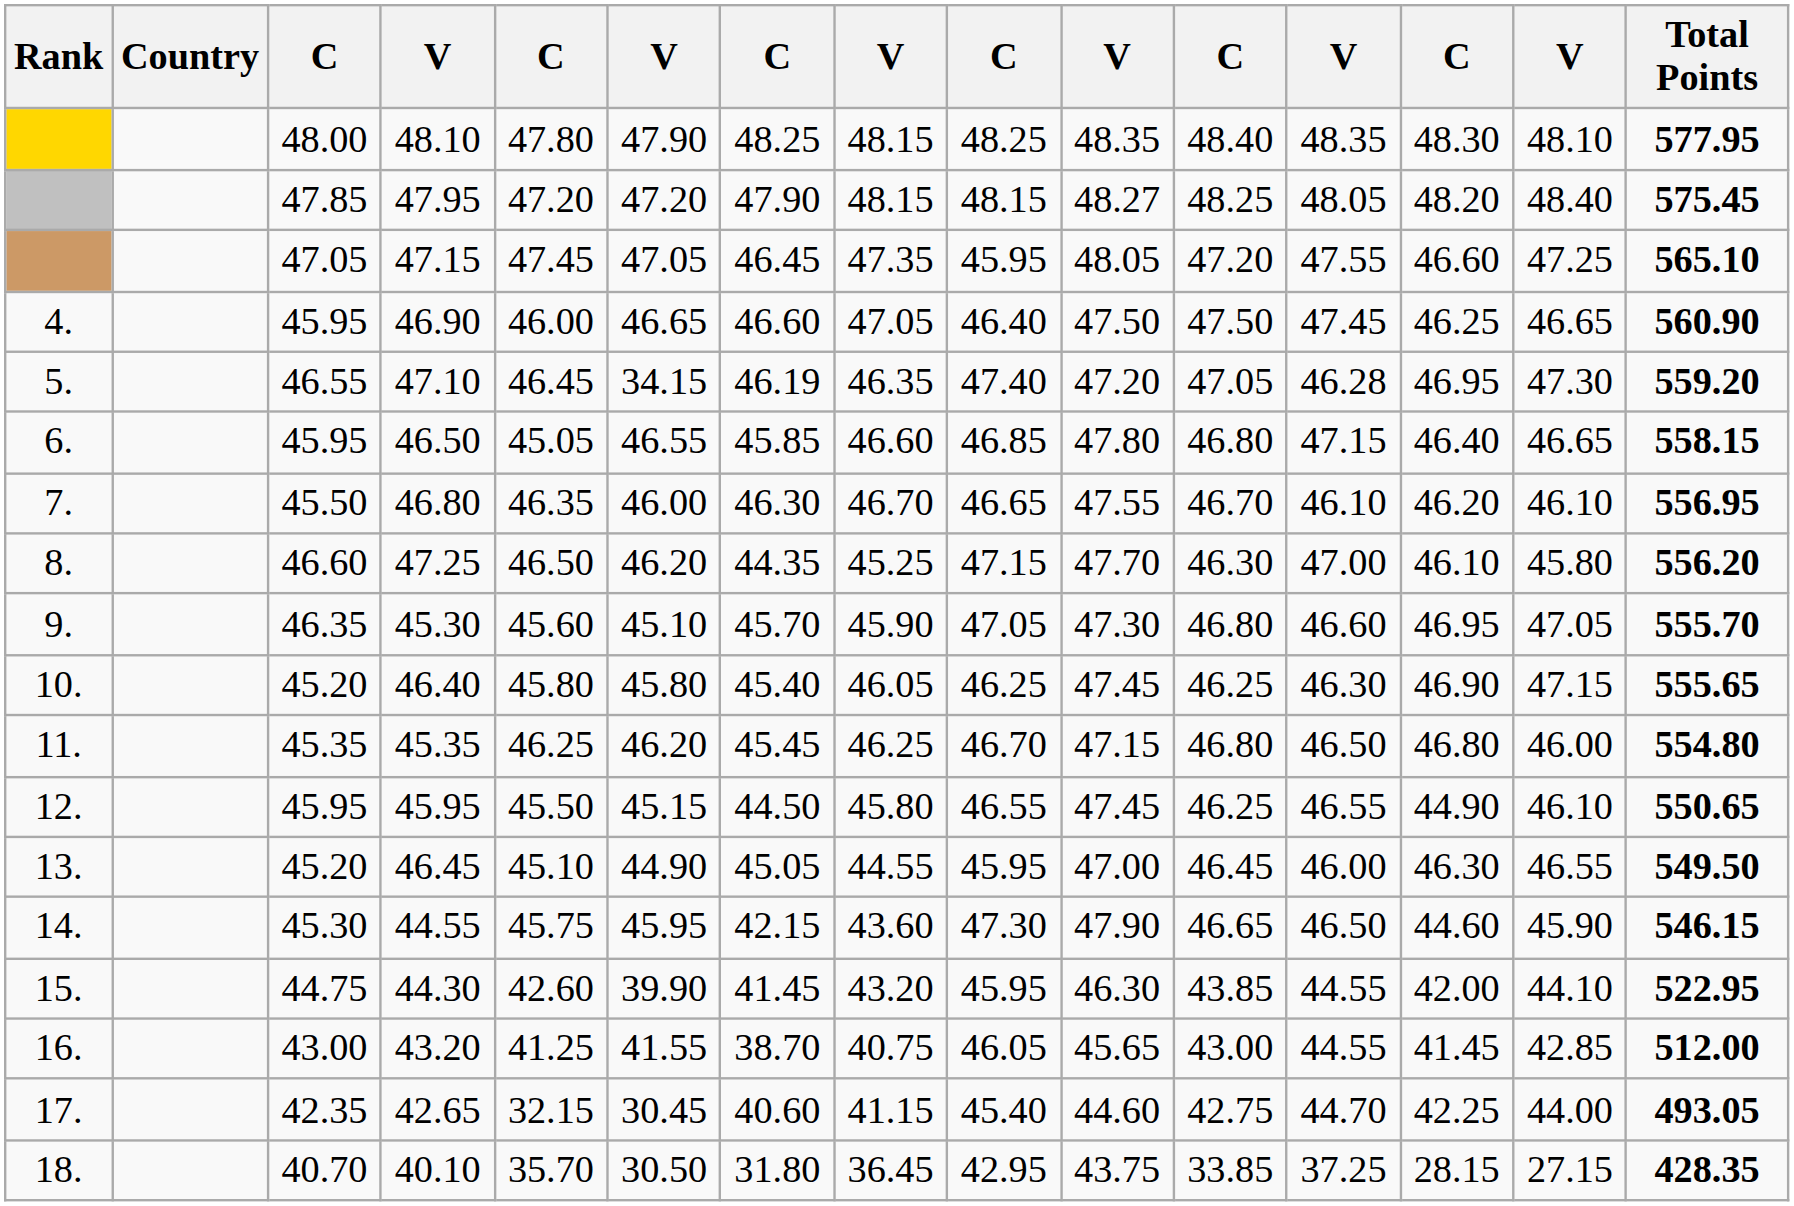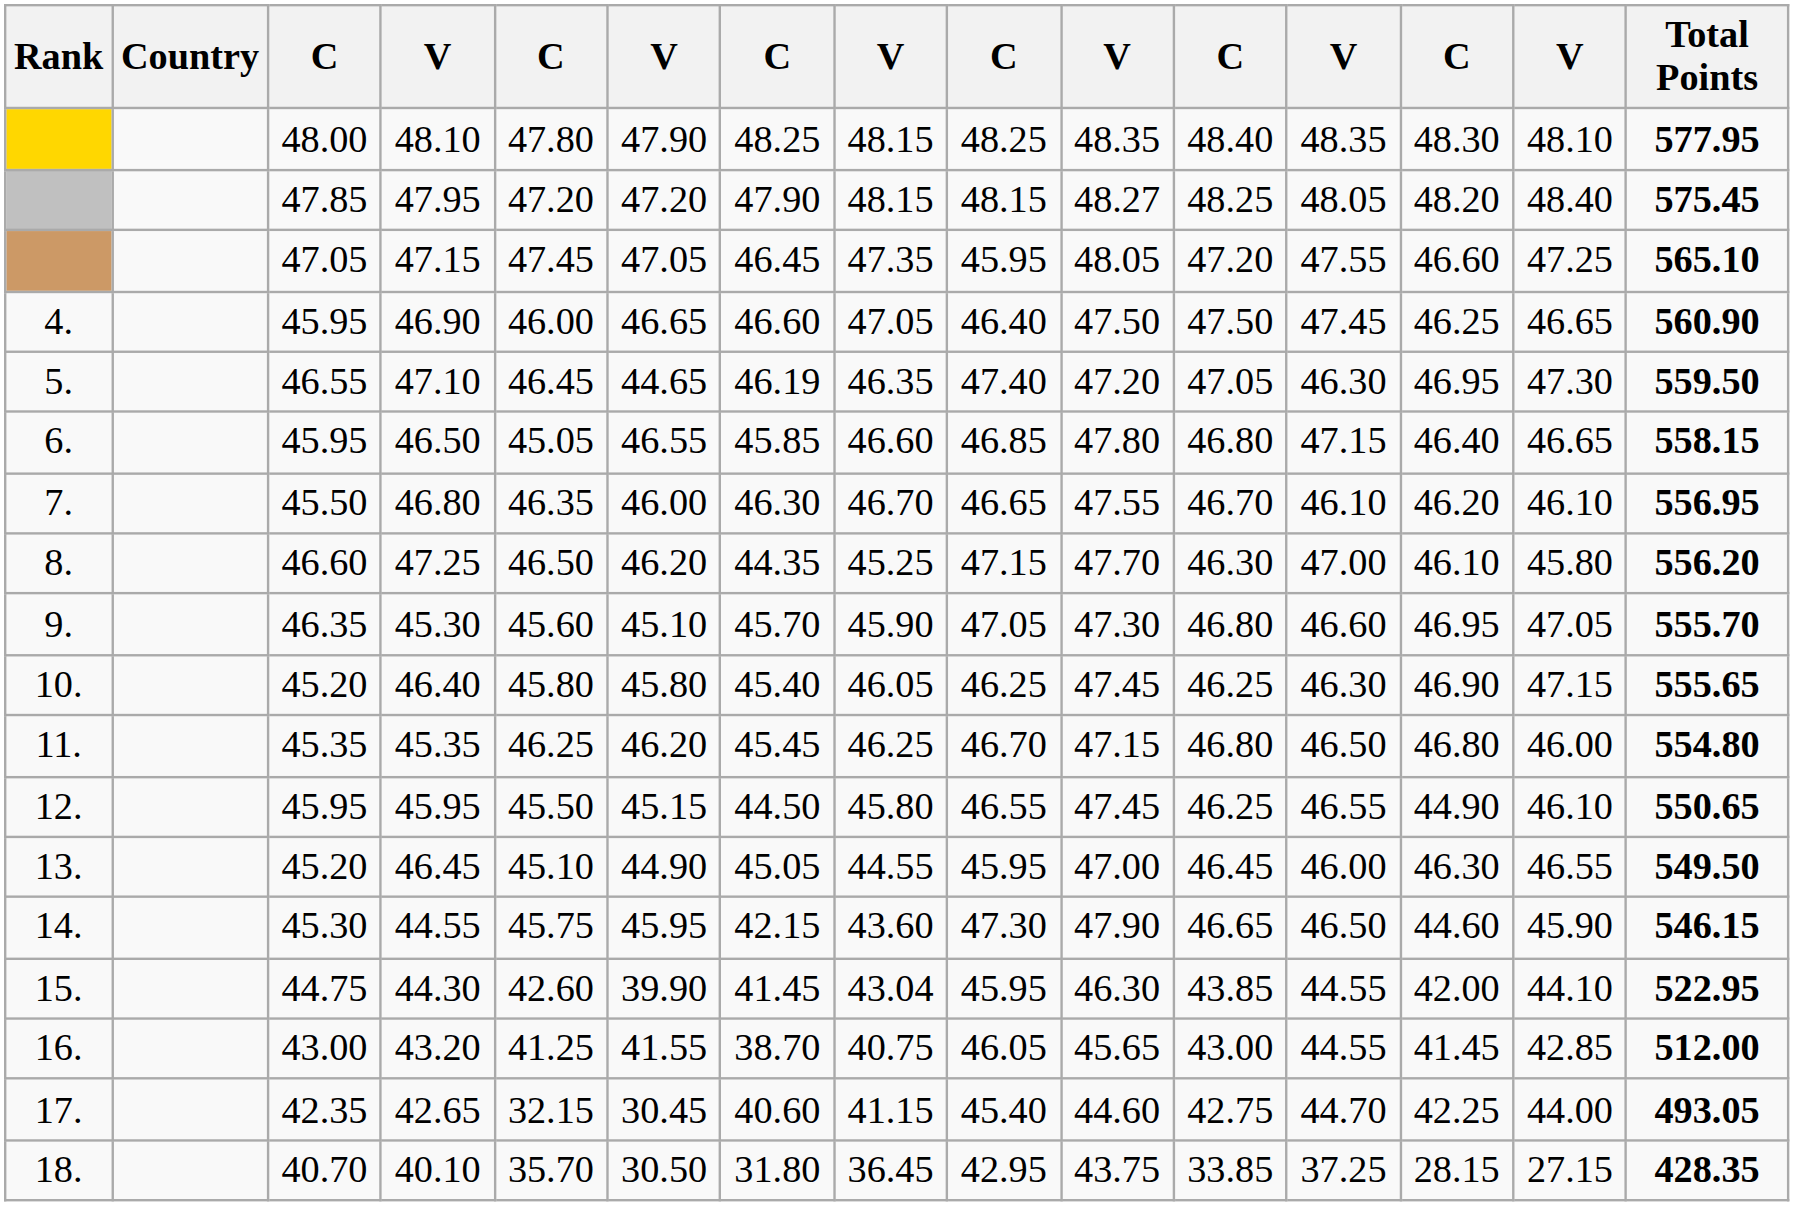47.10 | column 6: 34.15 -> 44.65
47.10 | column 12: 46.28 -> 46.30
47.10 | Total Points: 559.20 -> 559.50
44.30 | column 8: 43.20 -> 43.04
